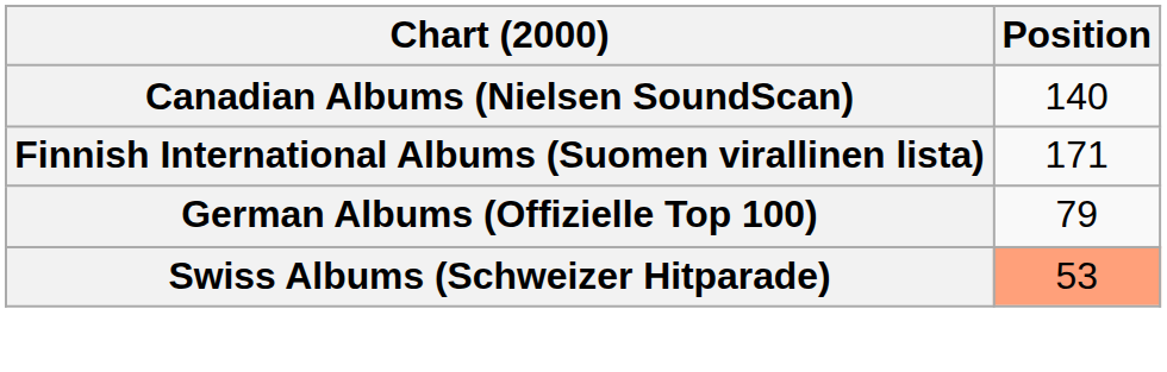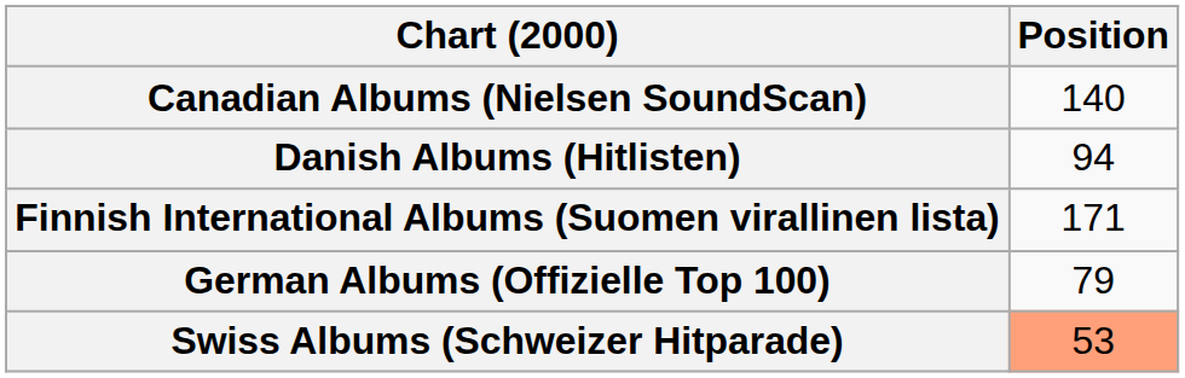+ row: Danish Albums (Hitlisten) | 94
